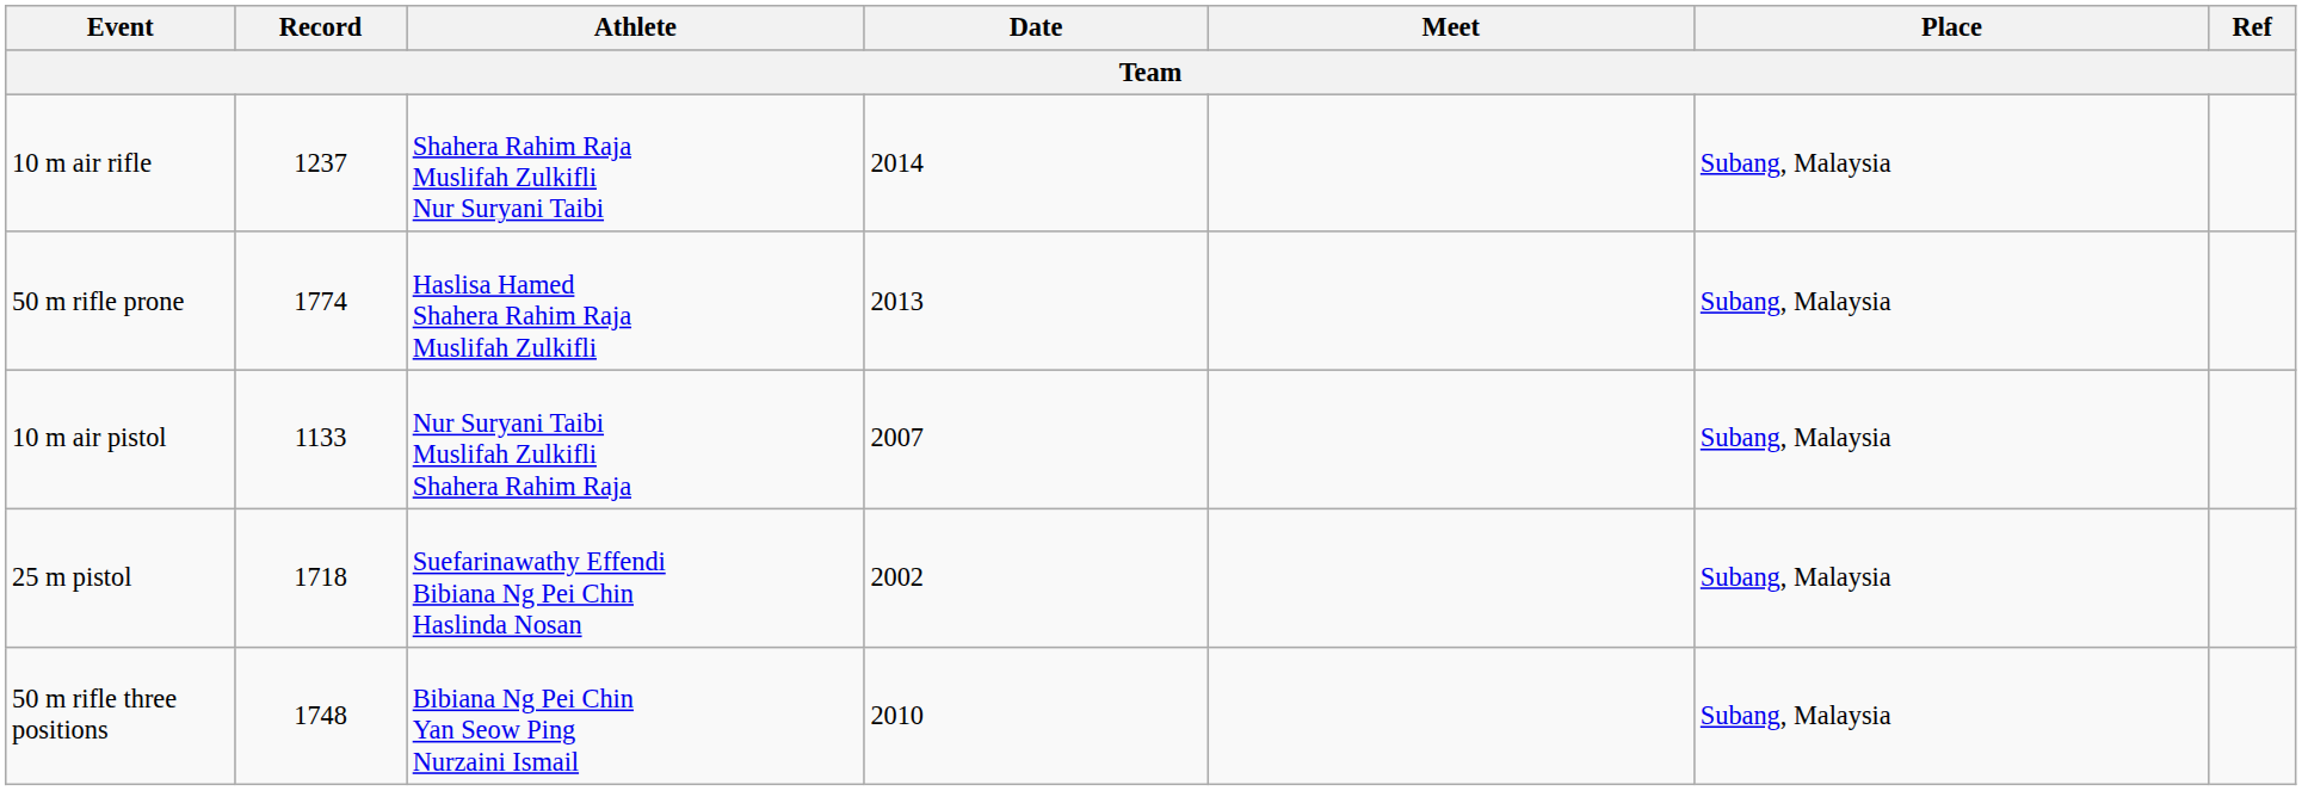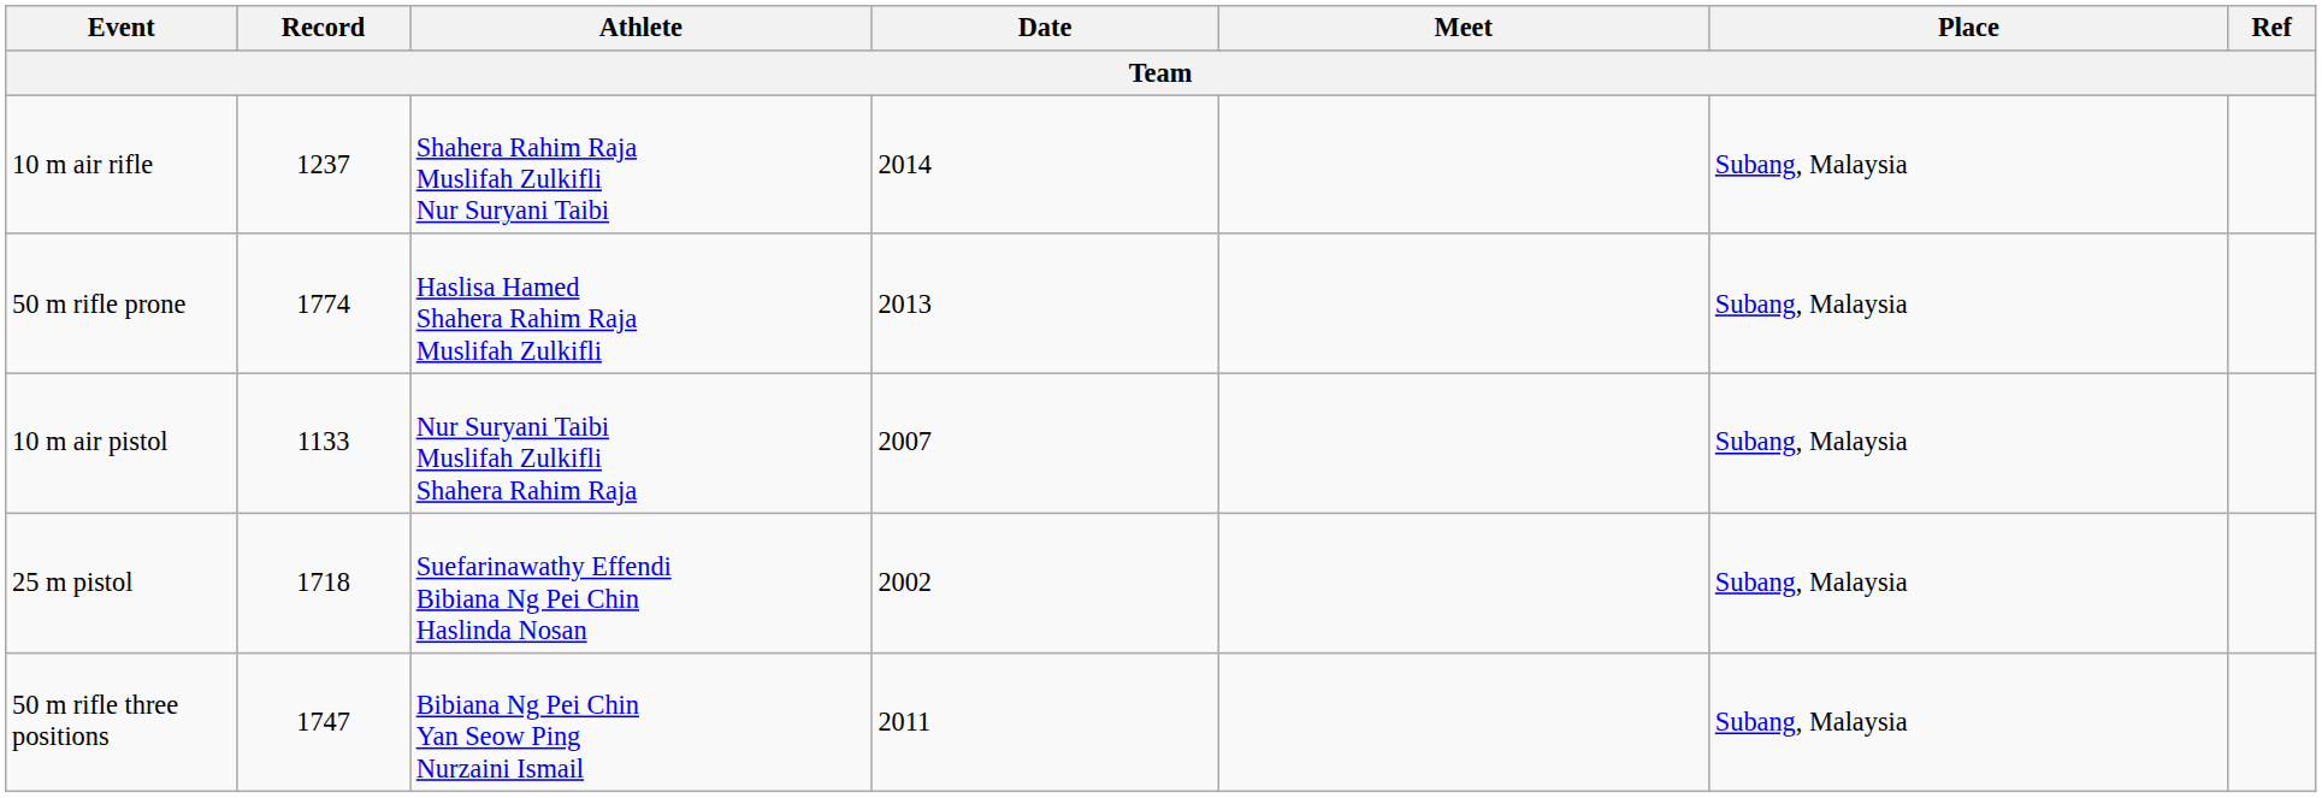50 m rifle three positions | Record: 1748 -> 1747
50 m rifle three positions | Date: 2010 -> 2011
